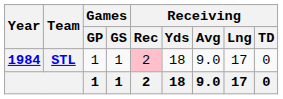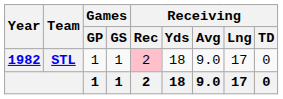STL | Year: 1984 -> 1982
